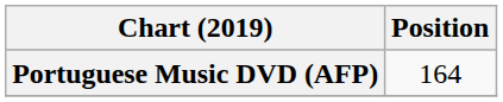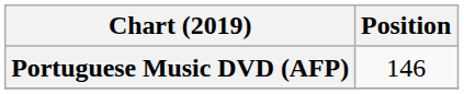Portuguese Music DVD (AFP) | Position: 164 -> 146
